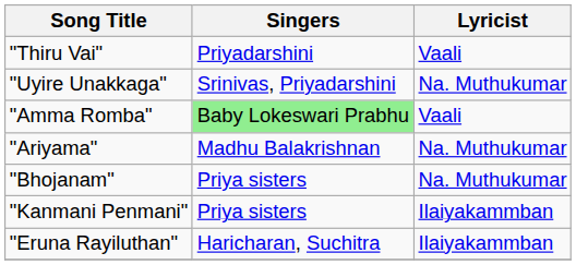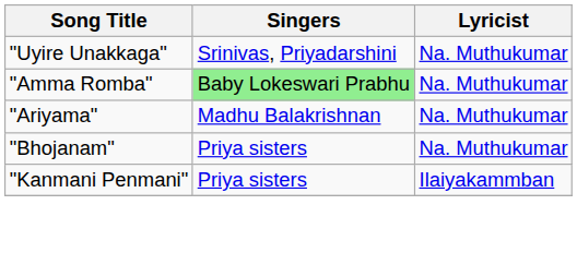- row: "Thiru Vai" | Priyadarshini | Vaali
"Amma Romba" | Lyricist: Vaali -> Na. Muthukumar
- row: "Eruna Rayiluthan" | Haricharan, Suchitra | Ilaiyakammban
